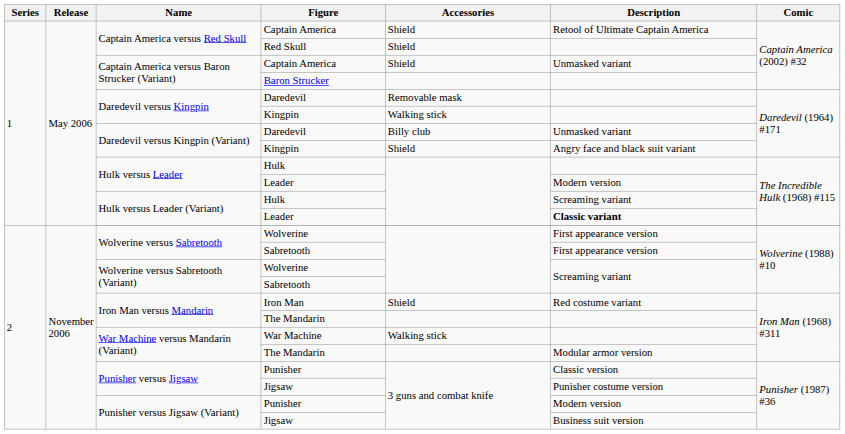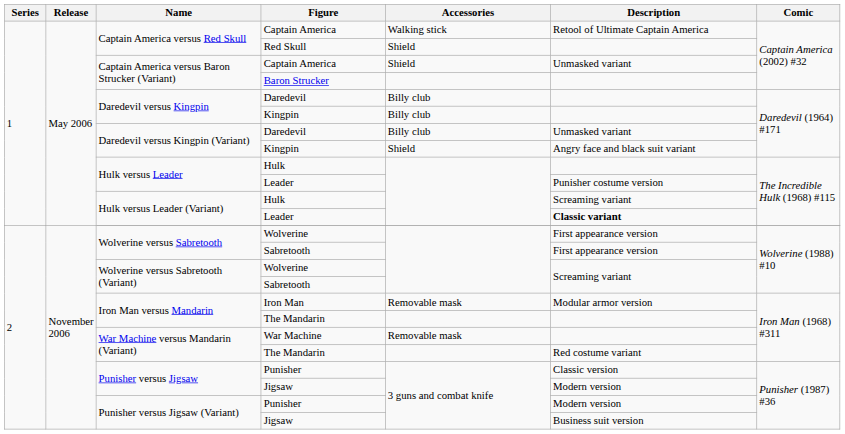Captain America versus Red Skull / Captain America | Accessories: Shield -> Walking stick
Daredevil versus Kingpin / Daredevil | Accessories: Removable mask -> Billy club
Daredevil versus Kingpin / Kingpin | Accessories: Walking stick -> Billy club
Hulk versus Leader / Leader | Description: Modern version -> Punisher costume version
Iron Man | Accessories: Shield -> Removable mask
Iron Man | Description: Red costume variant -> Modular armor version
War Machine | Accessories: Walking stick -> Removable mask
War Machine versus Mandarin (Variant) / The Mandarin | Description: Modular armor version -> Red costume variant
Punisher versus Jigsaw / Jigsaw | Description: Punisher costume version -> Modern version
